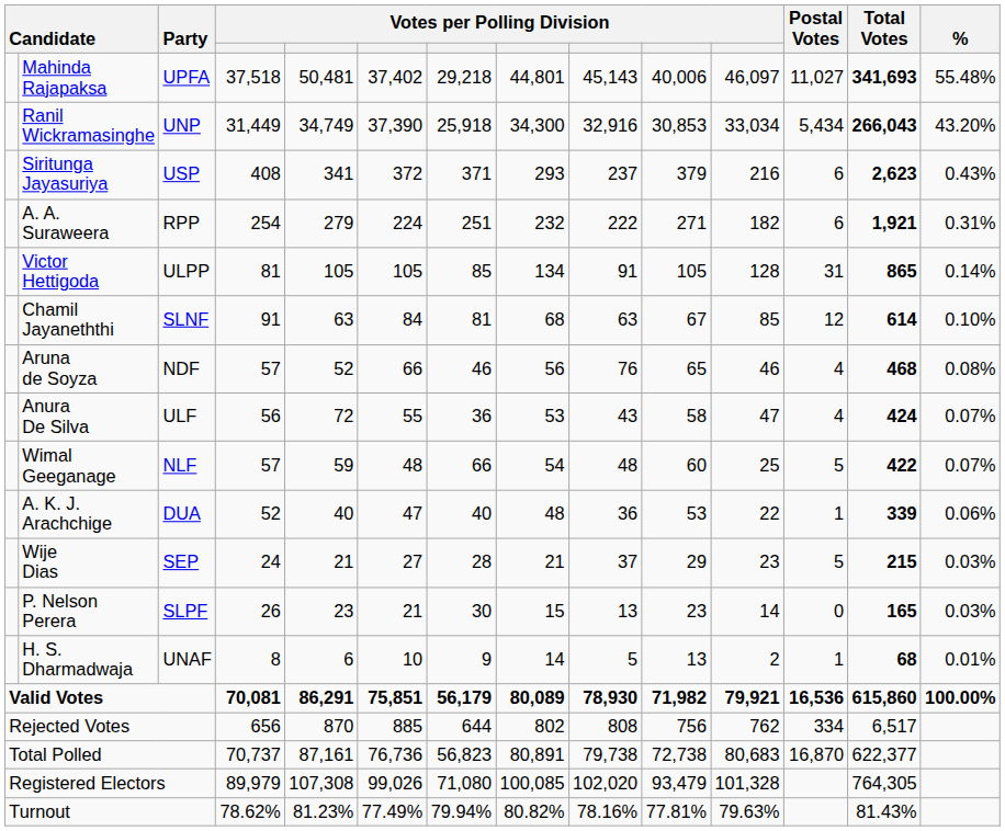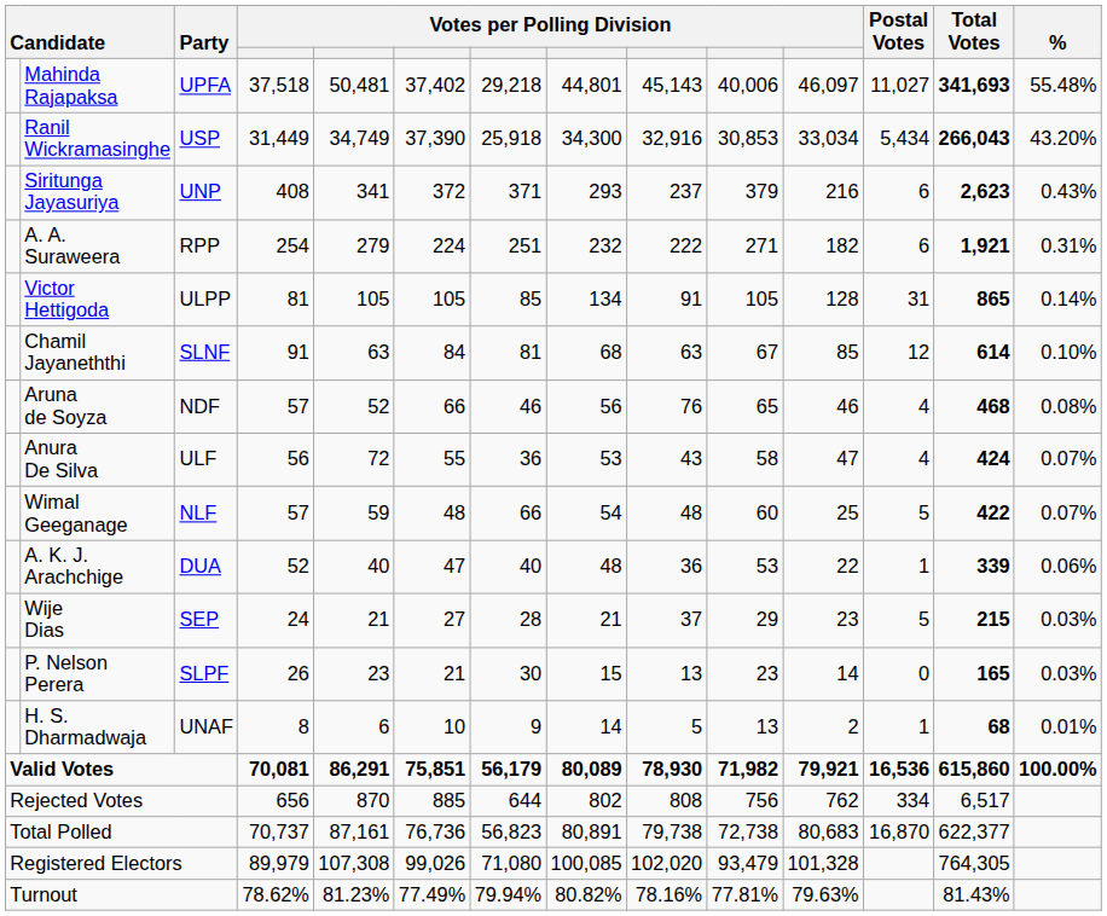Ranil Wickramasinghe | Party: UNP -> USP
Siritunga Jayasuriya | Party: USP -> UNP
